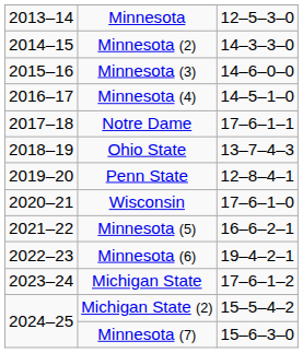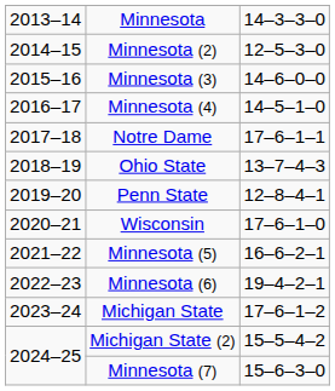Minnesota | column 3: 12–5–3–0 -> 14–3–3–0
Minnesota (2) | column 3: 14–3–3–0 -> 12–5–3–0
